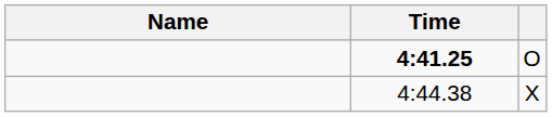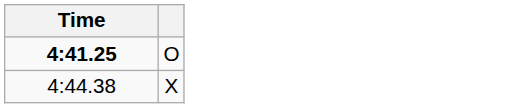- column: Name
